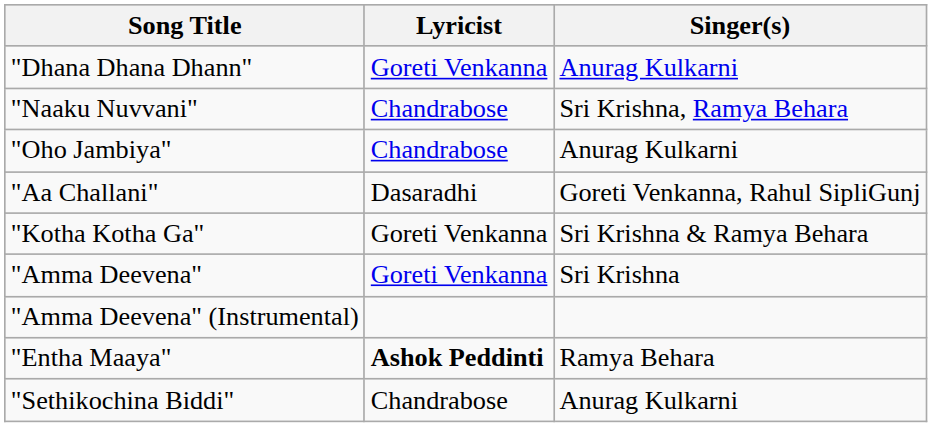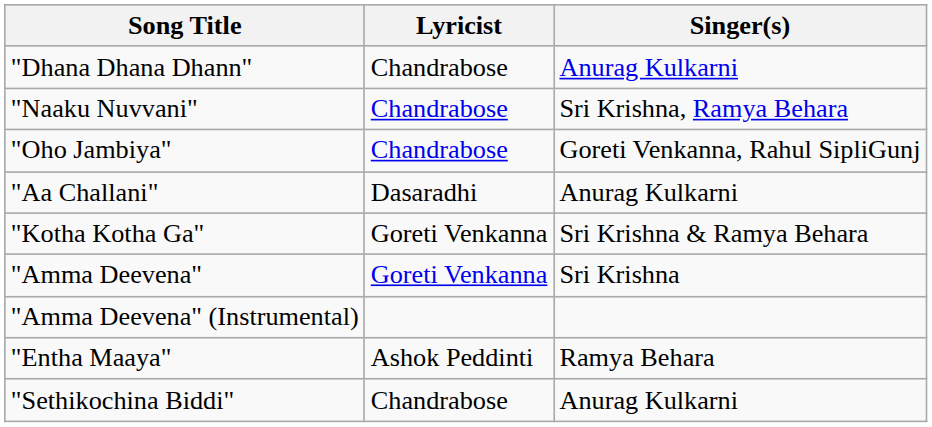"Dhana Dhana Dhann" | Lyricist: Goreti Venkanna -> Chandrabose
"Oho Jambiya" | Singer(s): Anurag Kulkarni -> Goreti Venkanna, Rahul SipliGunj
"Aa Challani" | Singer(s): Goreti Venkanna, Rahul SipliGunj -> Anurag Kulkarni
"Entha Maaya" | Lyricist: bold -> normal
